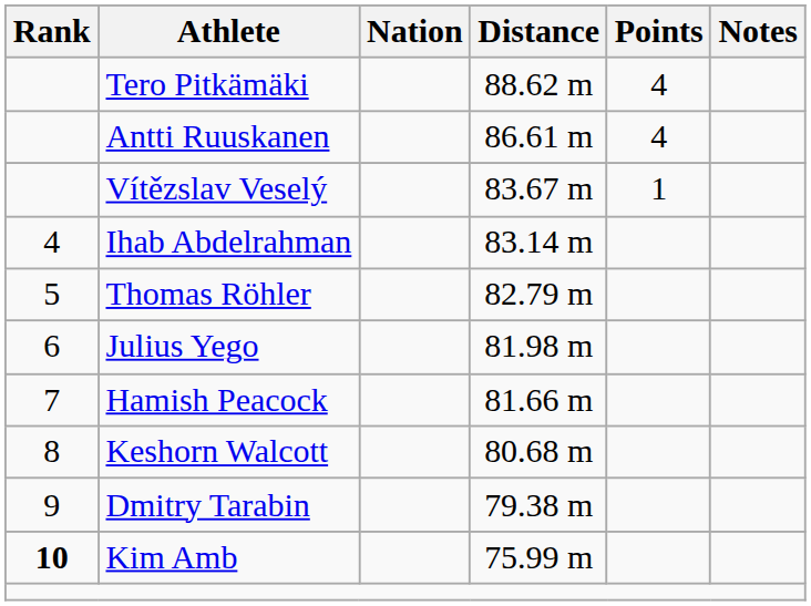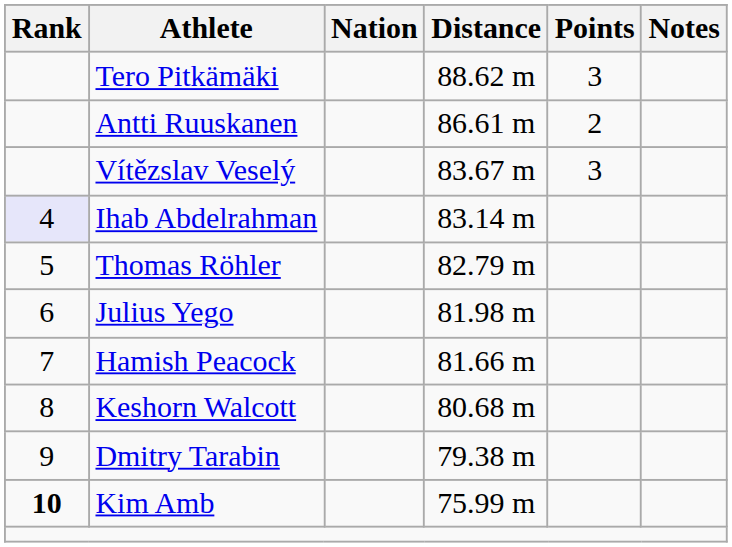Tero Pitkämäki | Points: 4 -> 3
Antti Ruuskanen | Points: 4 -> 2
Vítězslav Veselý | Points: 1 -> 3
Ihab Abdelrahman | Rank: no background -> lavender background
